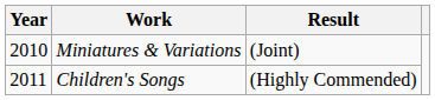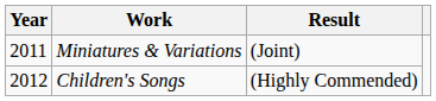Miniatures & Variations | Year: 2010 -> 2011
Children's Songs | Year: 2011 -> 2012
